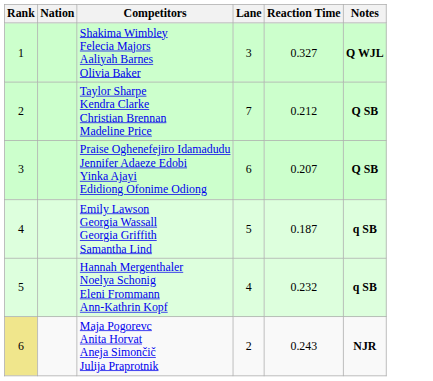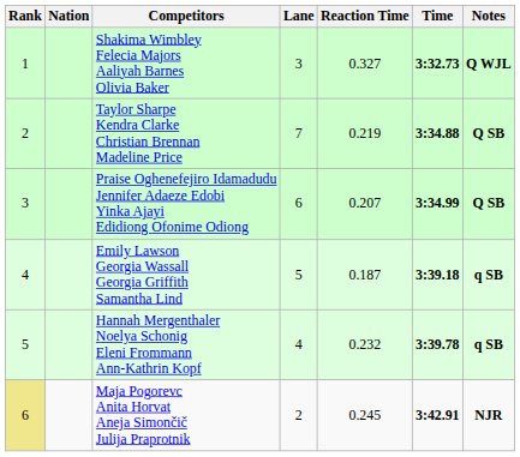+ column: Time | 3:32.73 | 3:34.88 | 3:34.99 | 3:39.18 | 3:39.78 | 3:42.91
Taylor Sharpe Kendra Clarke Christian Brennan Madeline Price | Reaction Time: 0.212 -> 0.219
Maja Pogorevc Anita Horvat Aneja Simončič Julija Praprotnik | Reaction Time: 0.243 -> 0.245
